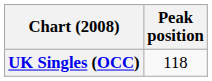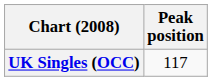UK Singles (OCC) | Peak position: 118 -> 117
